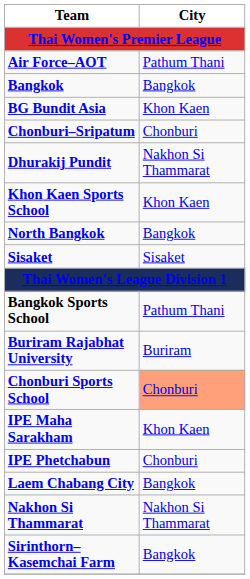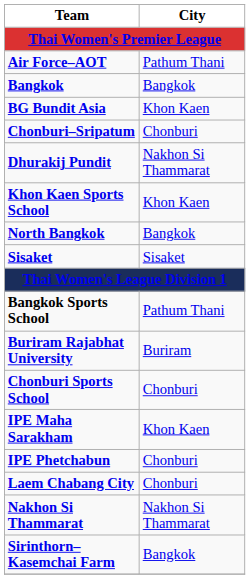Chonburi Sports School | City: lightsalmon background -> no background
Laem Chabang City | City: Bangkok -> Chonburi
